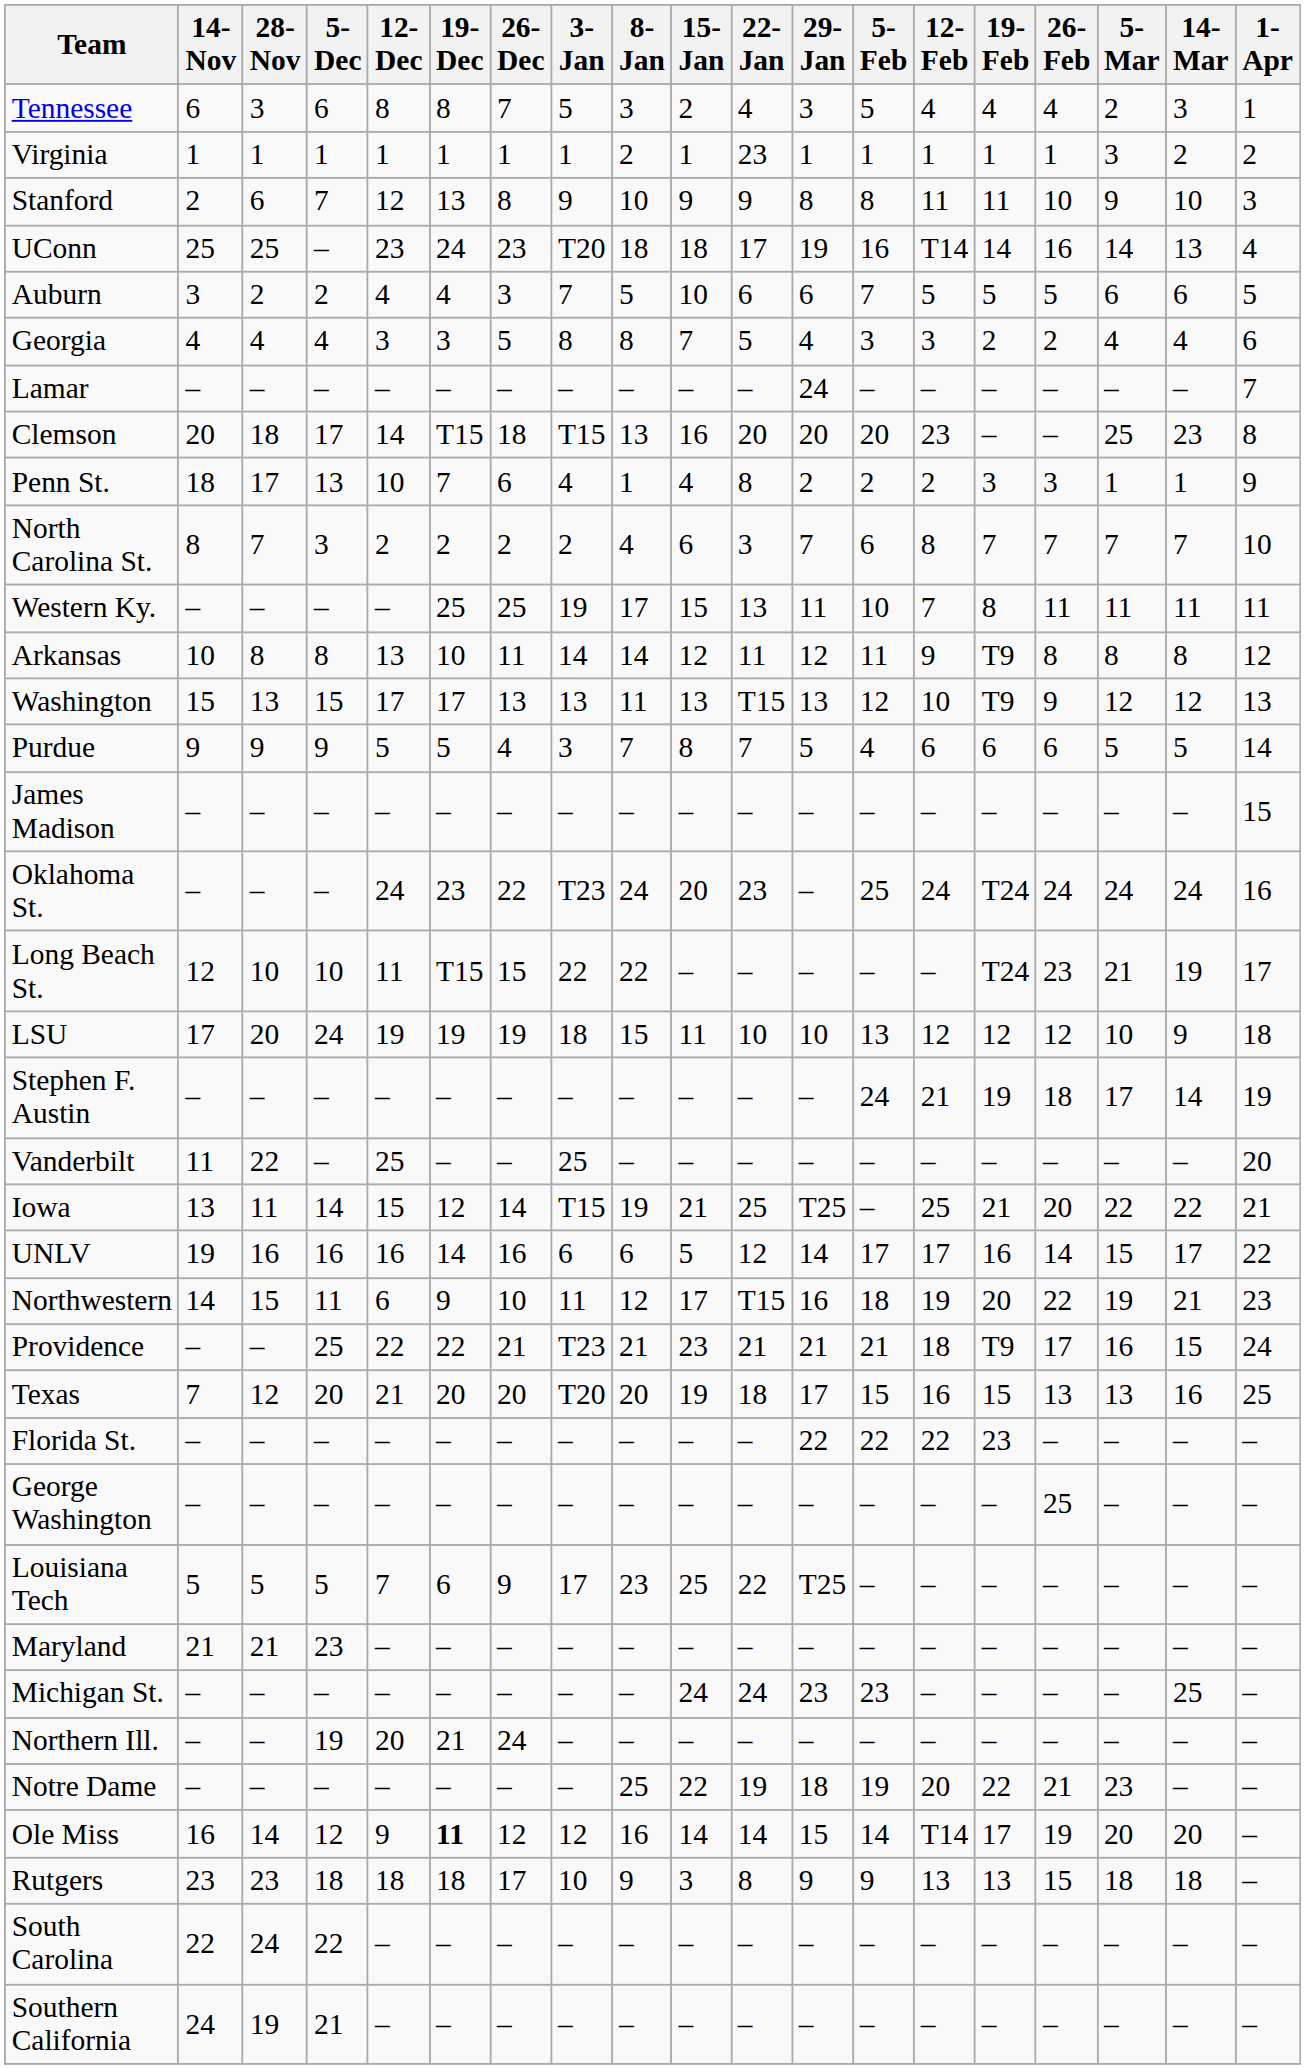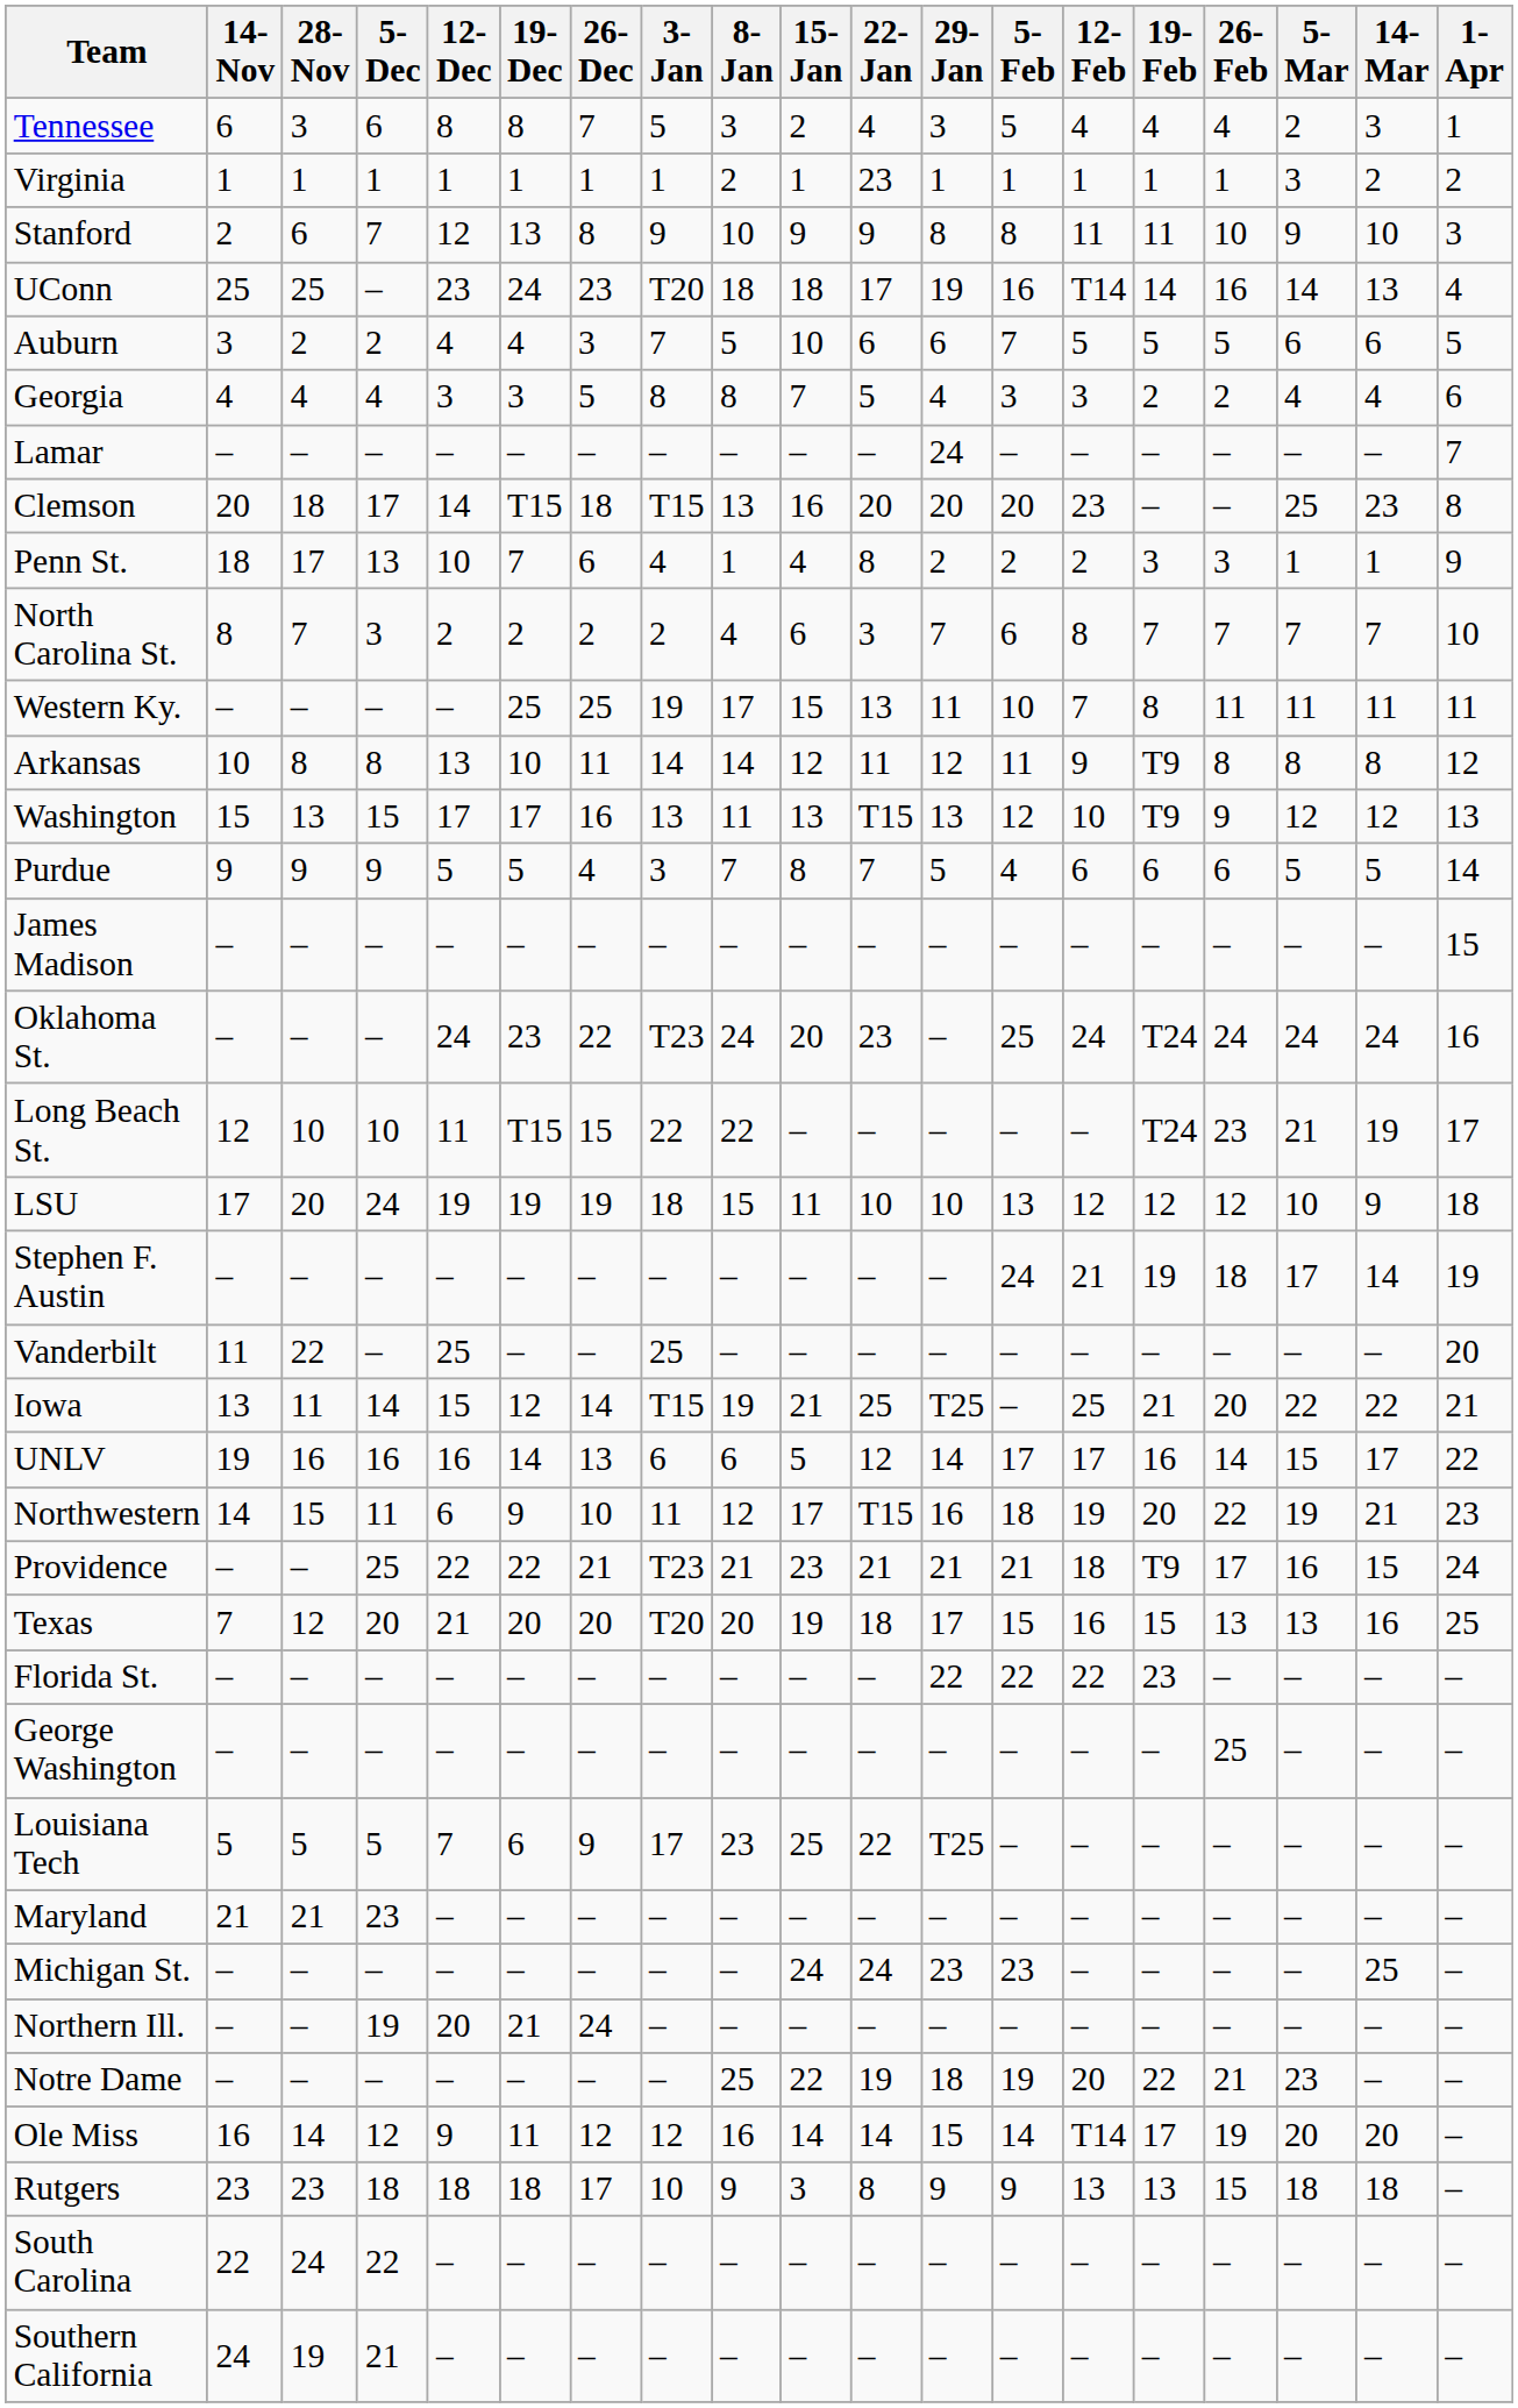Washington | 26-Dec: 13 -> 16
UNLV | 26-Dec: 16 -> 13
Ole Miss | 19-Dec: bold -> normal
